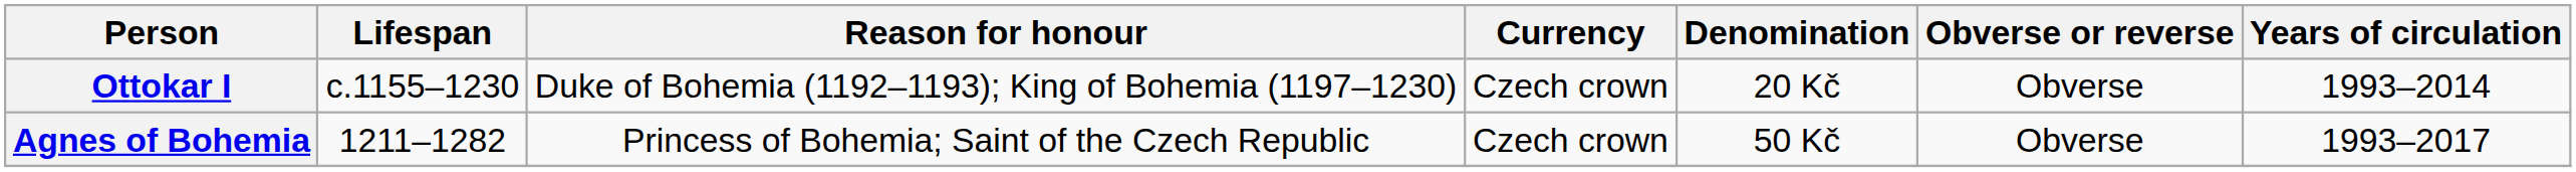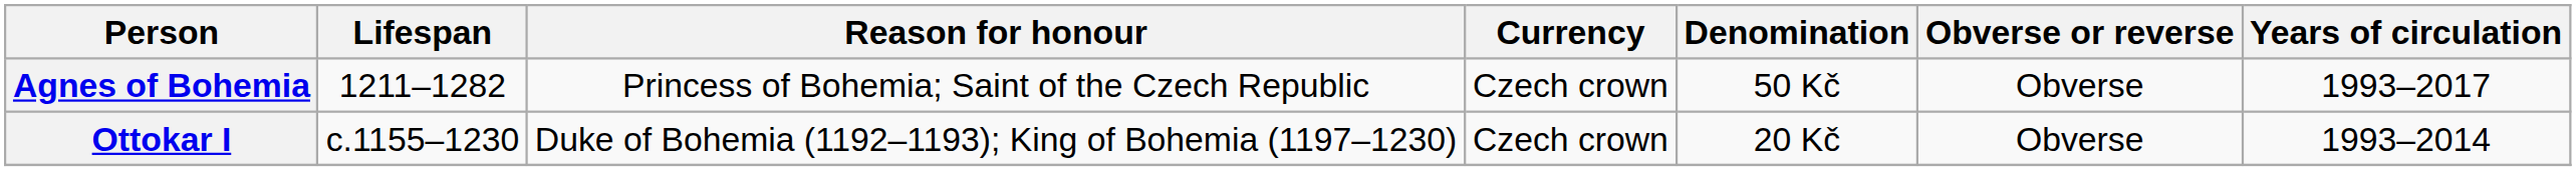rows swapped: Ottokar I <-> Agnes of Bohemia
